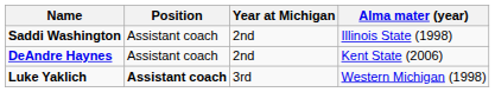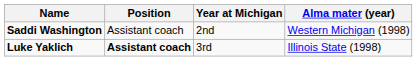Saddi Washington | Alma mater (year): Illinois State (1998) -> Western Michigan (1998)
- row: DeAndre Haynes | Assistant coach | 2nd | Kent State (2006)
Luke Yaklich | Alma mater (year): Western Michigan (1998) -> Illinois State (1998)
